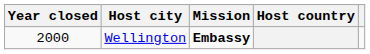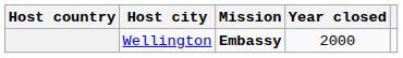columns swapped: Host country <-> Year closed
